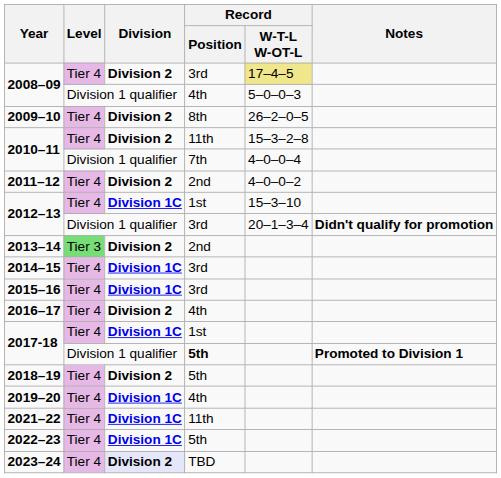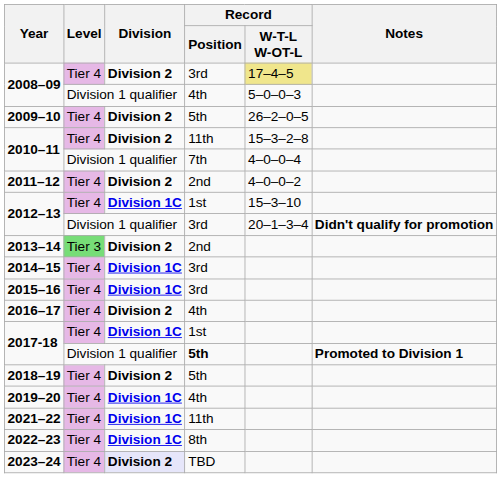2009–10 | Record / Position: 8th -> 5th
2022–23 | Record / Position: 5th -> 8th
